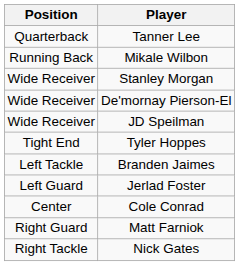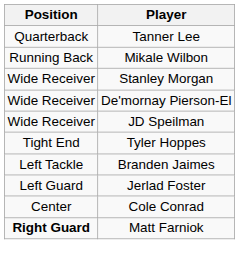Matt Farniok | Position: normal -> bold
- row: Right Tackle | Nick Gates
